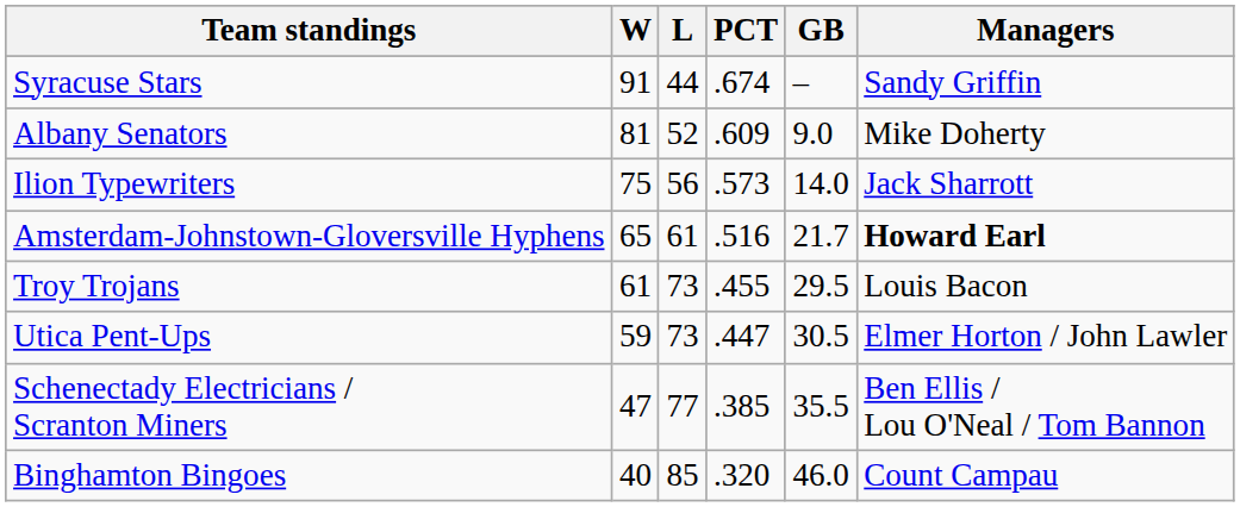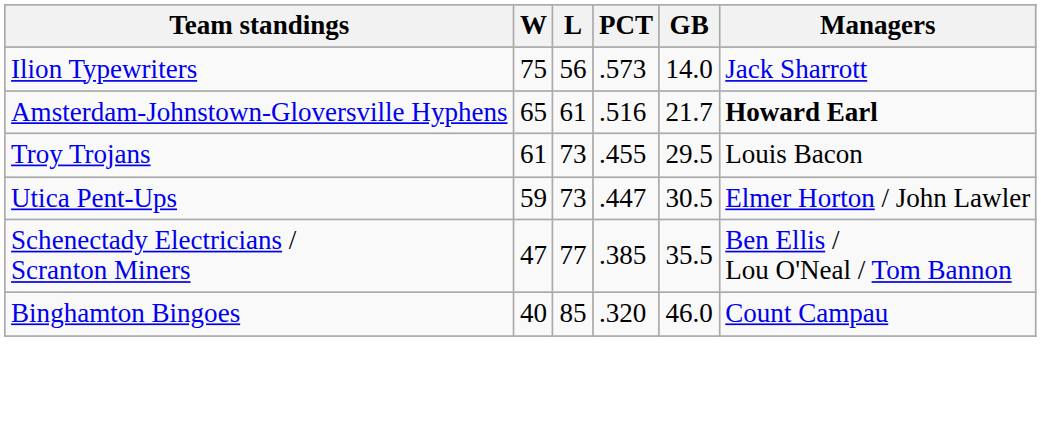- row: Syracuse Stars | 91 | 44 | .674 | – | Sandy Griffin
- row: Albany Senators | 81 | 52 | .609 | 9.0 | Mike Doherty
